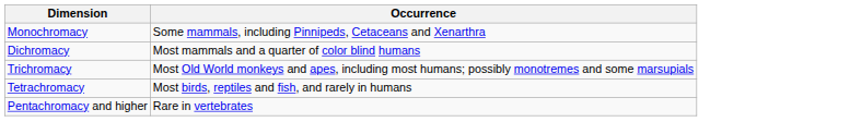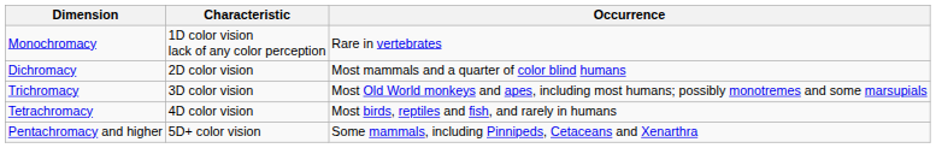+ column: Characteristic | 1D color vision lack of any color perception | 2D color vision | 3D color vision | 4D color vision | 5D+ color vision
Monochromacy | Occurrence: Some mammals, including Pinnipeds, Cetaceans and Xenarthra -> Rare in vertebrates
Pentachromacy and higher | Occurrence: Rare in vertebrates -> Some mammals, including Pinnipeds, Cetaceans and Xenarthra
